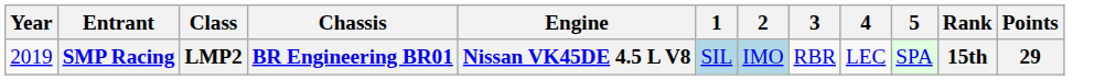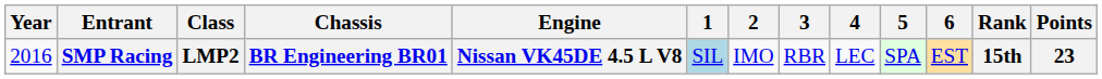+ column: 6 | EST
SMP Racing | Year: 2019 -> 2016
SMP Racing | 2: lightblue background -> no background
SMP Racing | Points: 29 -> 23
